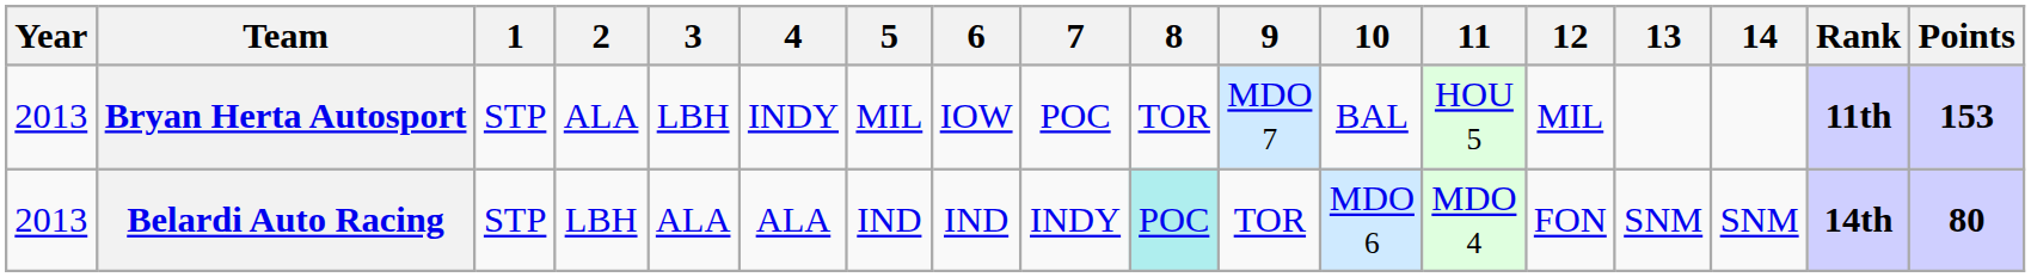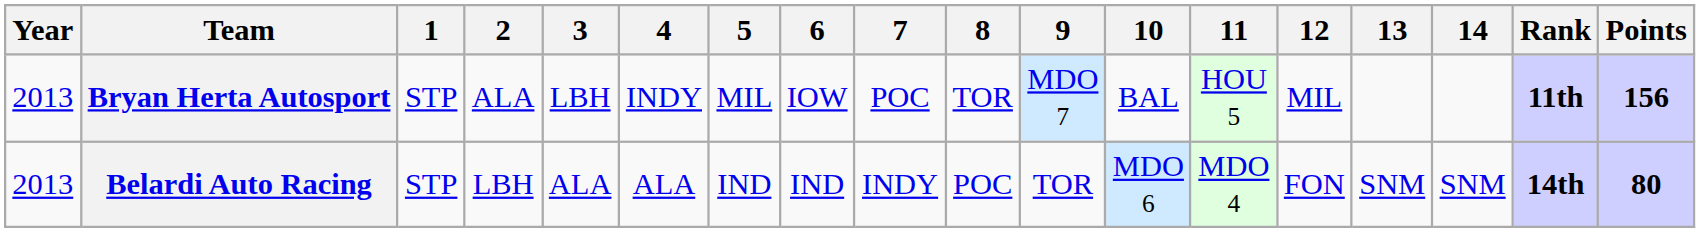Bryan Herta Autosport | Points: 153 -> 156
Belardi Auto Racing | 8: paleturquoise background -> no background
